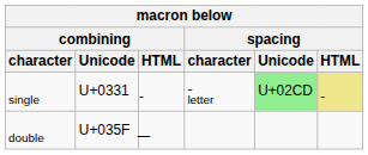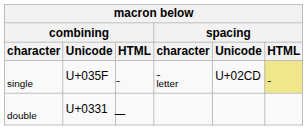single | combining / Unicode: U+0331 -> U+035F
single | spacing / Unicode: lightgreen background -> no background
double | combining / Unicode: U+035F -> U+0331
